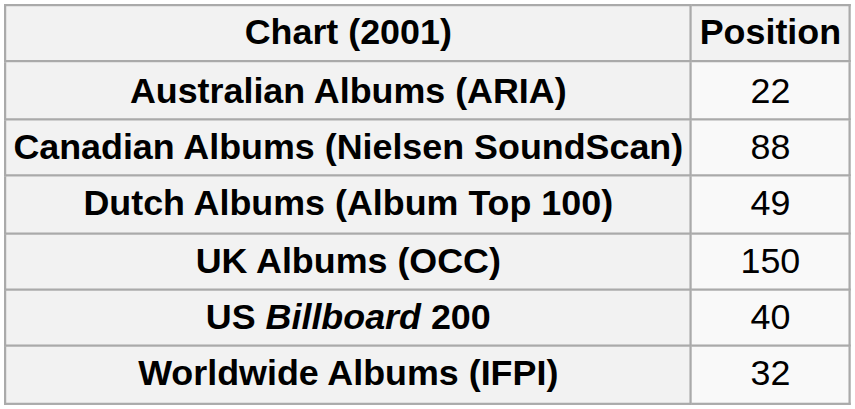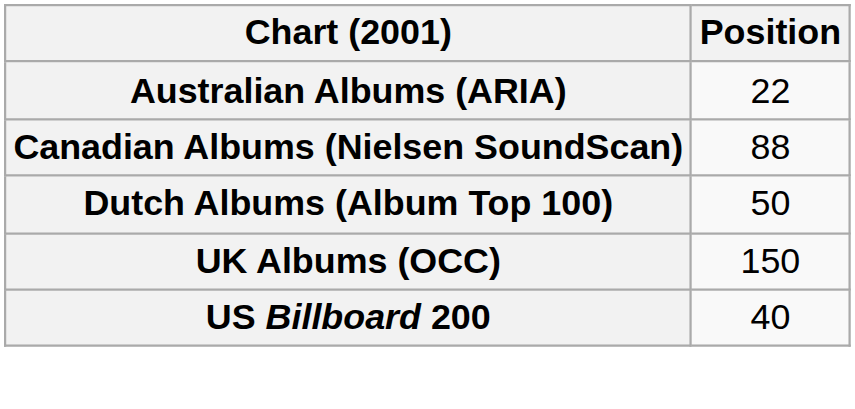Dutch Albums (Album Top 100) | Position: 49 -> 50
- row: Worldwide Albums (IFPI) | 32
